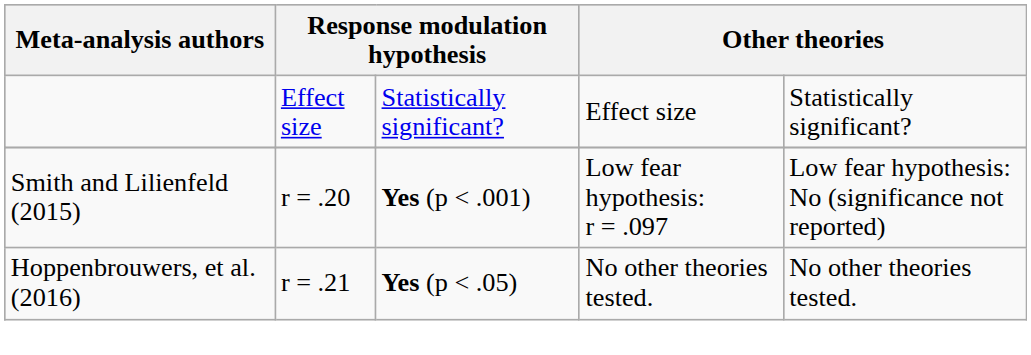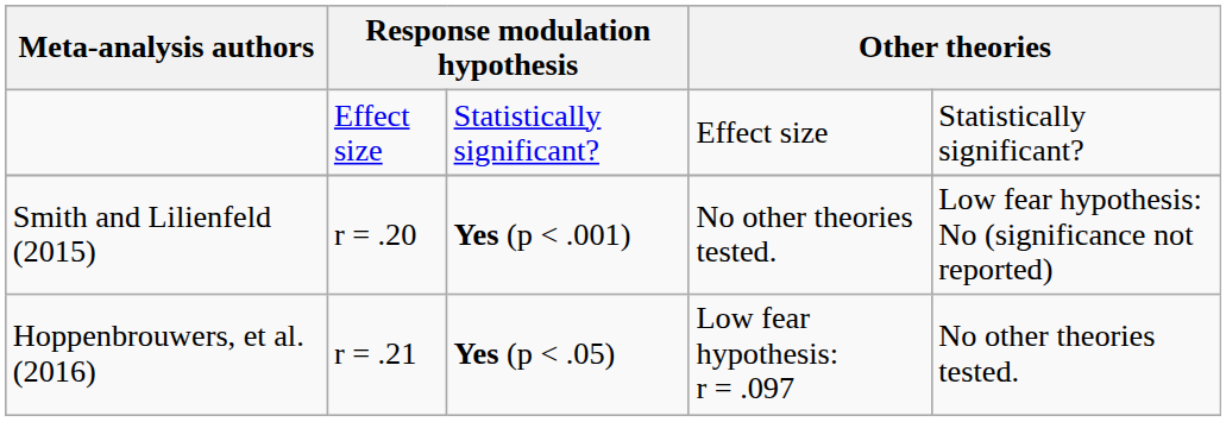Smith and Lilienfeld (2015) | column 4: Low fear hypothesis: r = .097 -> No other theories tested.
Hoppenbrouwers, et al. (2016) | column 4: No other theories tested. -> Low fear hypothesis: r = .097
